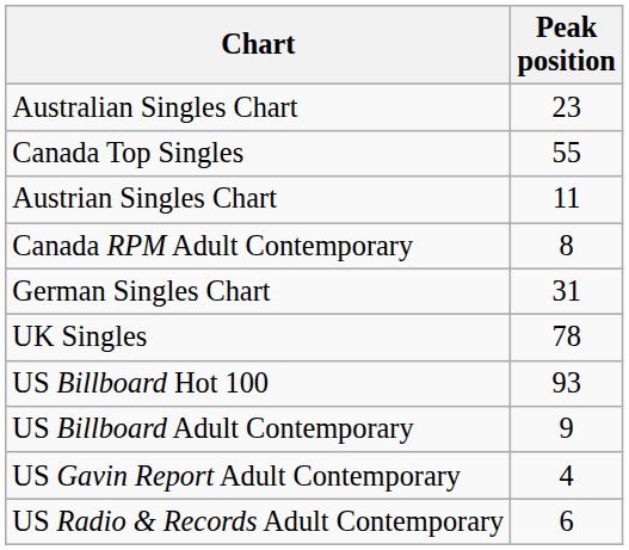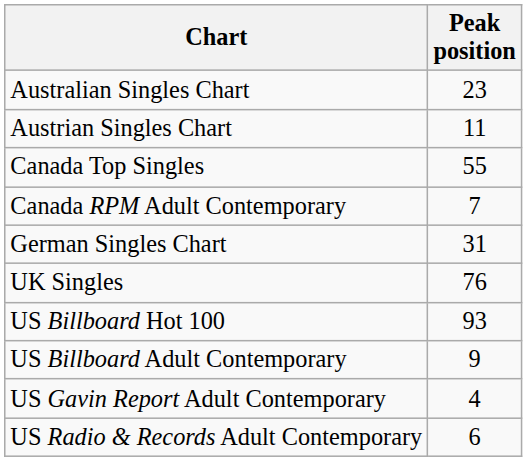rows swapped: Austrian Singles Chart <-> Canada Top Singles
Canada RPM Adult Contemporary | Peak position: 8 -> 7
UK Singles | Peak position: 78 -> 76
